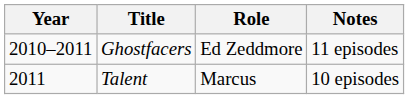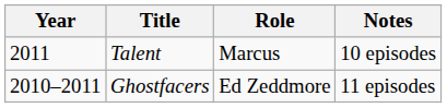rows swapped: Ghostfacers <-> Talent
